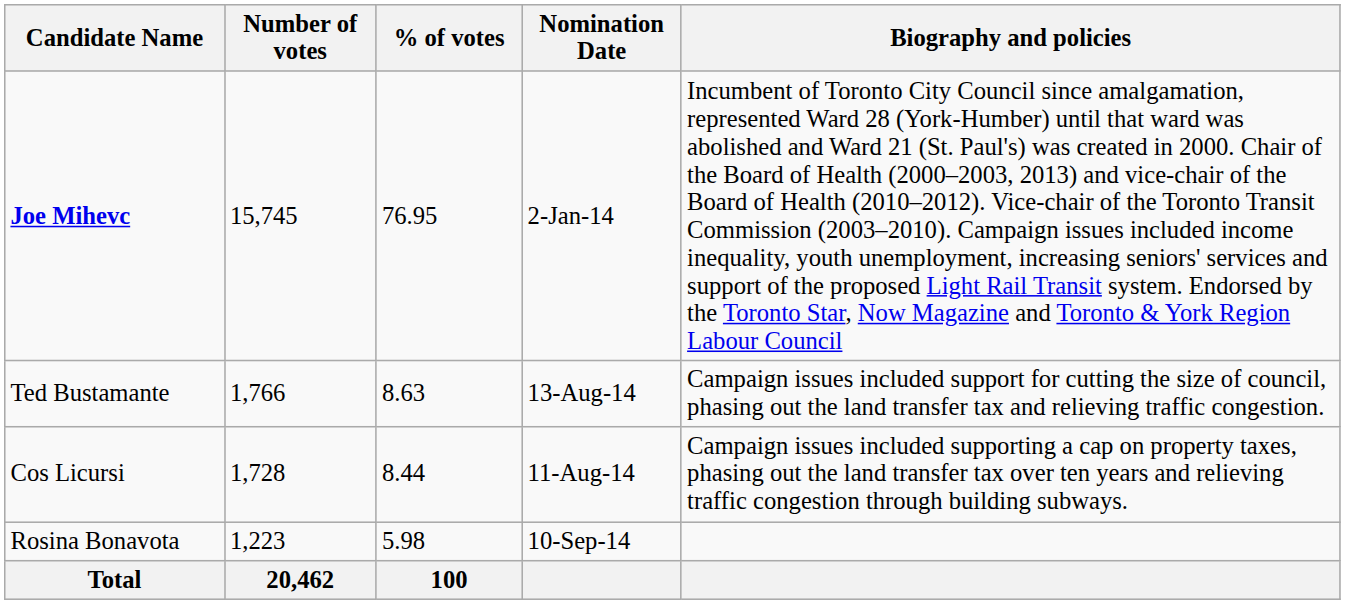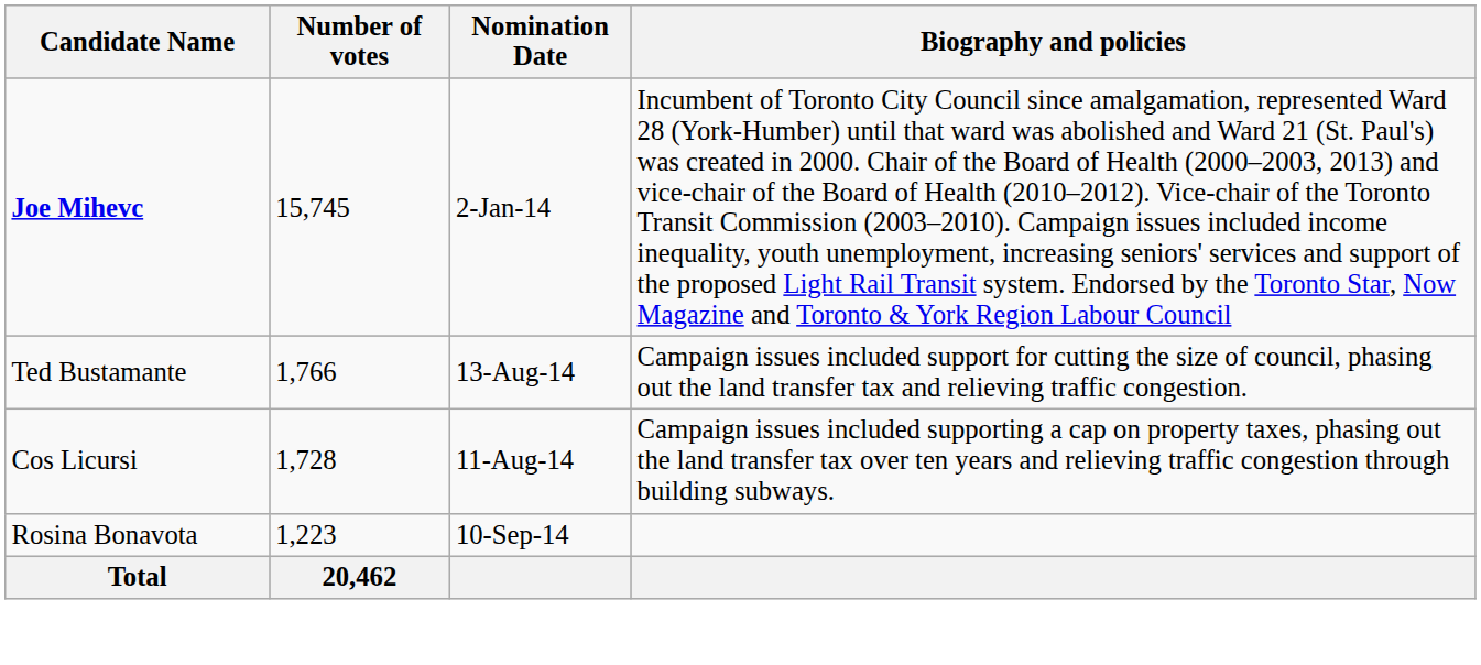- column: % of votes | 76.95 | 8.63 | 8.44 | 5.98 | 100
